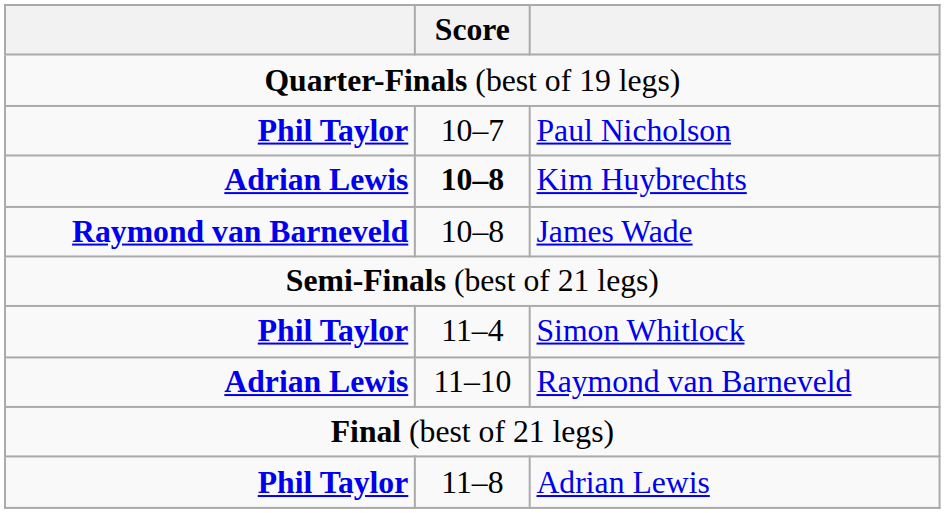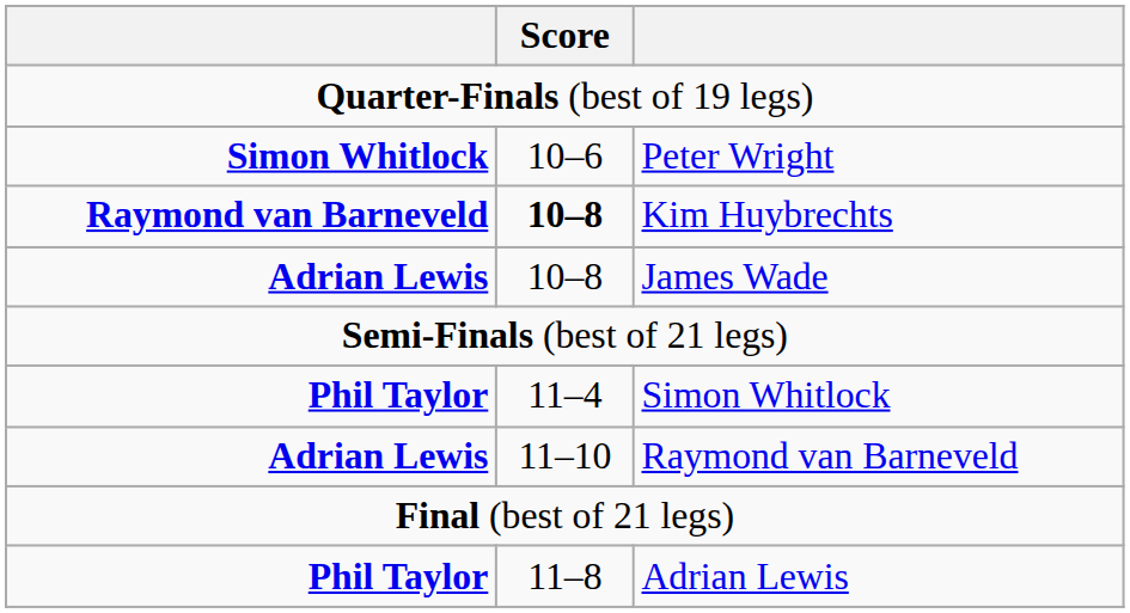- row: Phil Taylor | 10–7 | Paul Nicholson
+ row: Simon Whitlock | 10–6 | Peter Wright
Kim Huybrechts | column 1: Adrian Lewis -> Raymond van Barneveld
James Wade | column 1: Raymond van Barneveld -> Adrian Lewis
